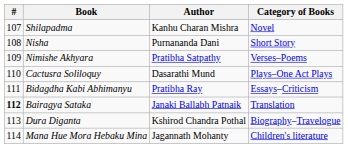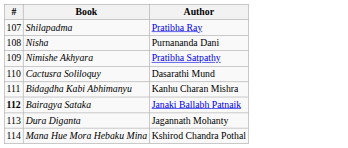- column: Category of Books | Novel | Short Story | Verses–Poems | Plays–One Act Plays | Essays–Criticism | Translation | Biography–Travelogue | Children's literature
Shilapadma | Author: Kanhu Charan Mishra -> Pratibha Ray
Bidagdha Kabi Abhimanyu | Author: Pratibha Ray -> Kanhu Charan Mishra
Dura Diganta | Author: Kshirod Chandra Pothal -> Jagannath Mohanty
Mana Hue Mora Hebaku Mina | Author: Jagannath Mohanty -> Kshirod Chandra Pothal
